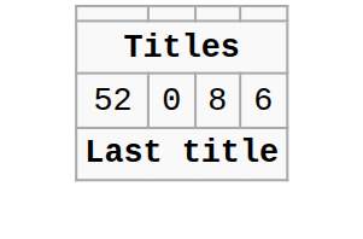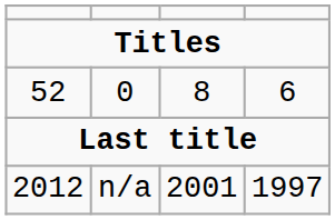+ row: 2012 | n/a | 2001 | 1997
